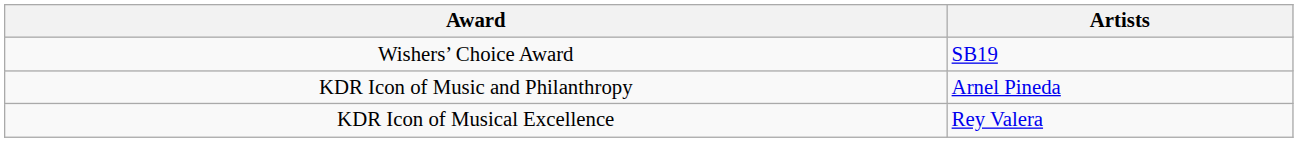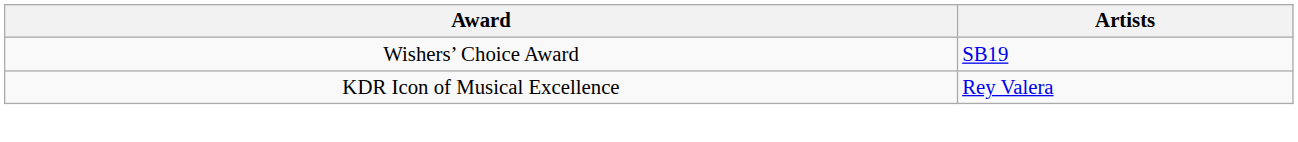- row: KDR Icon of Music and Philanthropy | Arnel Pineda
